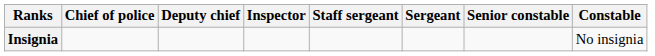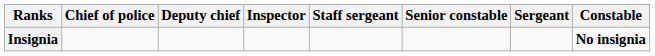columns swapped: Sergeant <-> Senior constable
Insignia | Constable: normal -> bold
